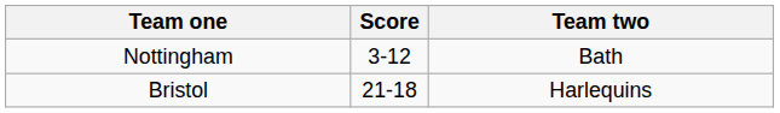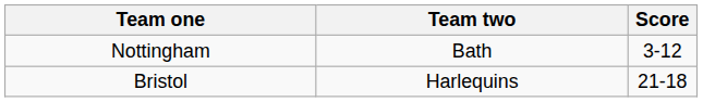columns swapped: Team two <-> Score
